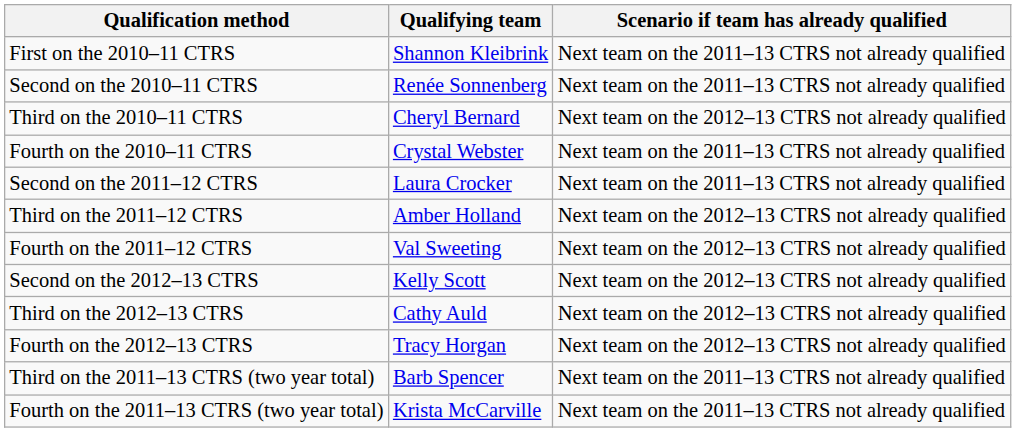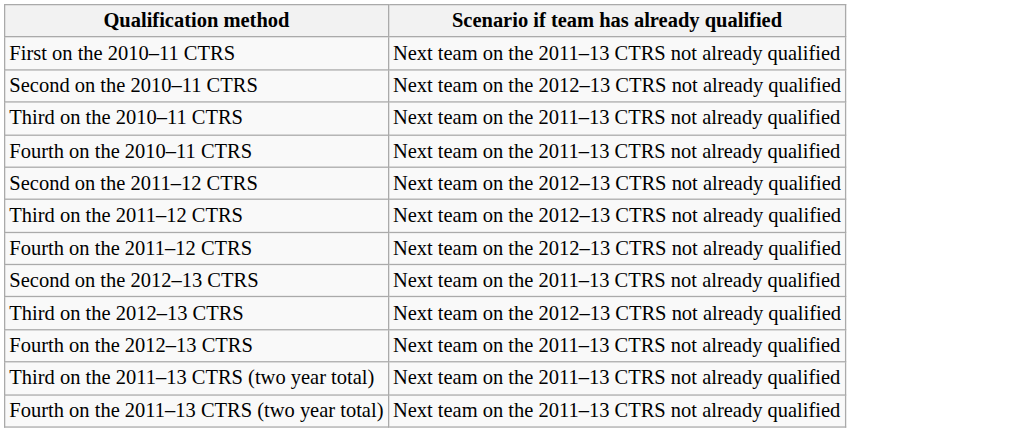- column: Qualifying team | Shannon Kleibrink | Renée Sonnenberg | Cheryl Bernard | Crystal Webster | Laura Crocker | Amber Holland | Val Sweeting | Kelly Scott | Cathy Auld | Tracy Horgan | Barb Spencer | Krista McCarville
Second on the 2010–11 CTRS | Scenario if team has already qualified: Next team on the 2011–13 CTRS not already qualified -> Next team on the 2012–13 CTRS not already qualified
Third on the 2010–11 CTRS | Scenario if team has already qualified: Next team on the 2012–13 CTRS not already qualified -> Next team on the 2011–13 CTRS not already qualified
Second on the 2011–12 CTRS | Scenario if team has already qualified: Next team on the 2011–13 CTRS not already qualified -> Next team on the 2012–13 CTRS not already qualified
Second on the 2012–13 CTRS | Scenario if team has already qualified: Next team on the 2012–13 CTRS not already qualified -> Next team on the 2011–13 CTRS not already qualified
Fourth on the 2012–13 CTRS | Scenario if team has already qualified: Next team on the 2012–13 CTRS not already qualified -> Next team on the 2011–13 CTRS not already qualified
